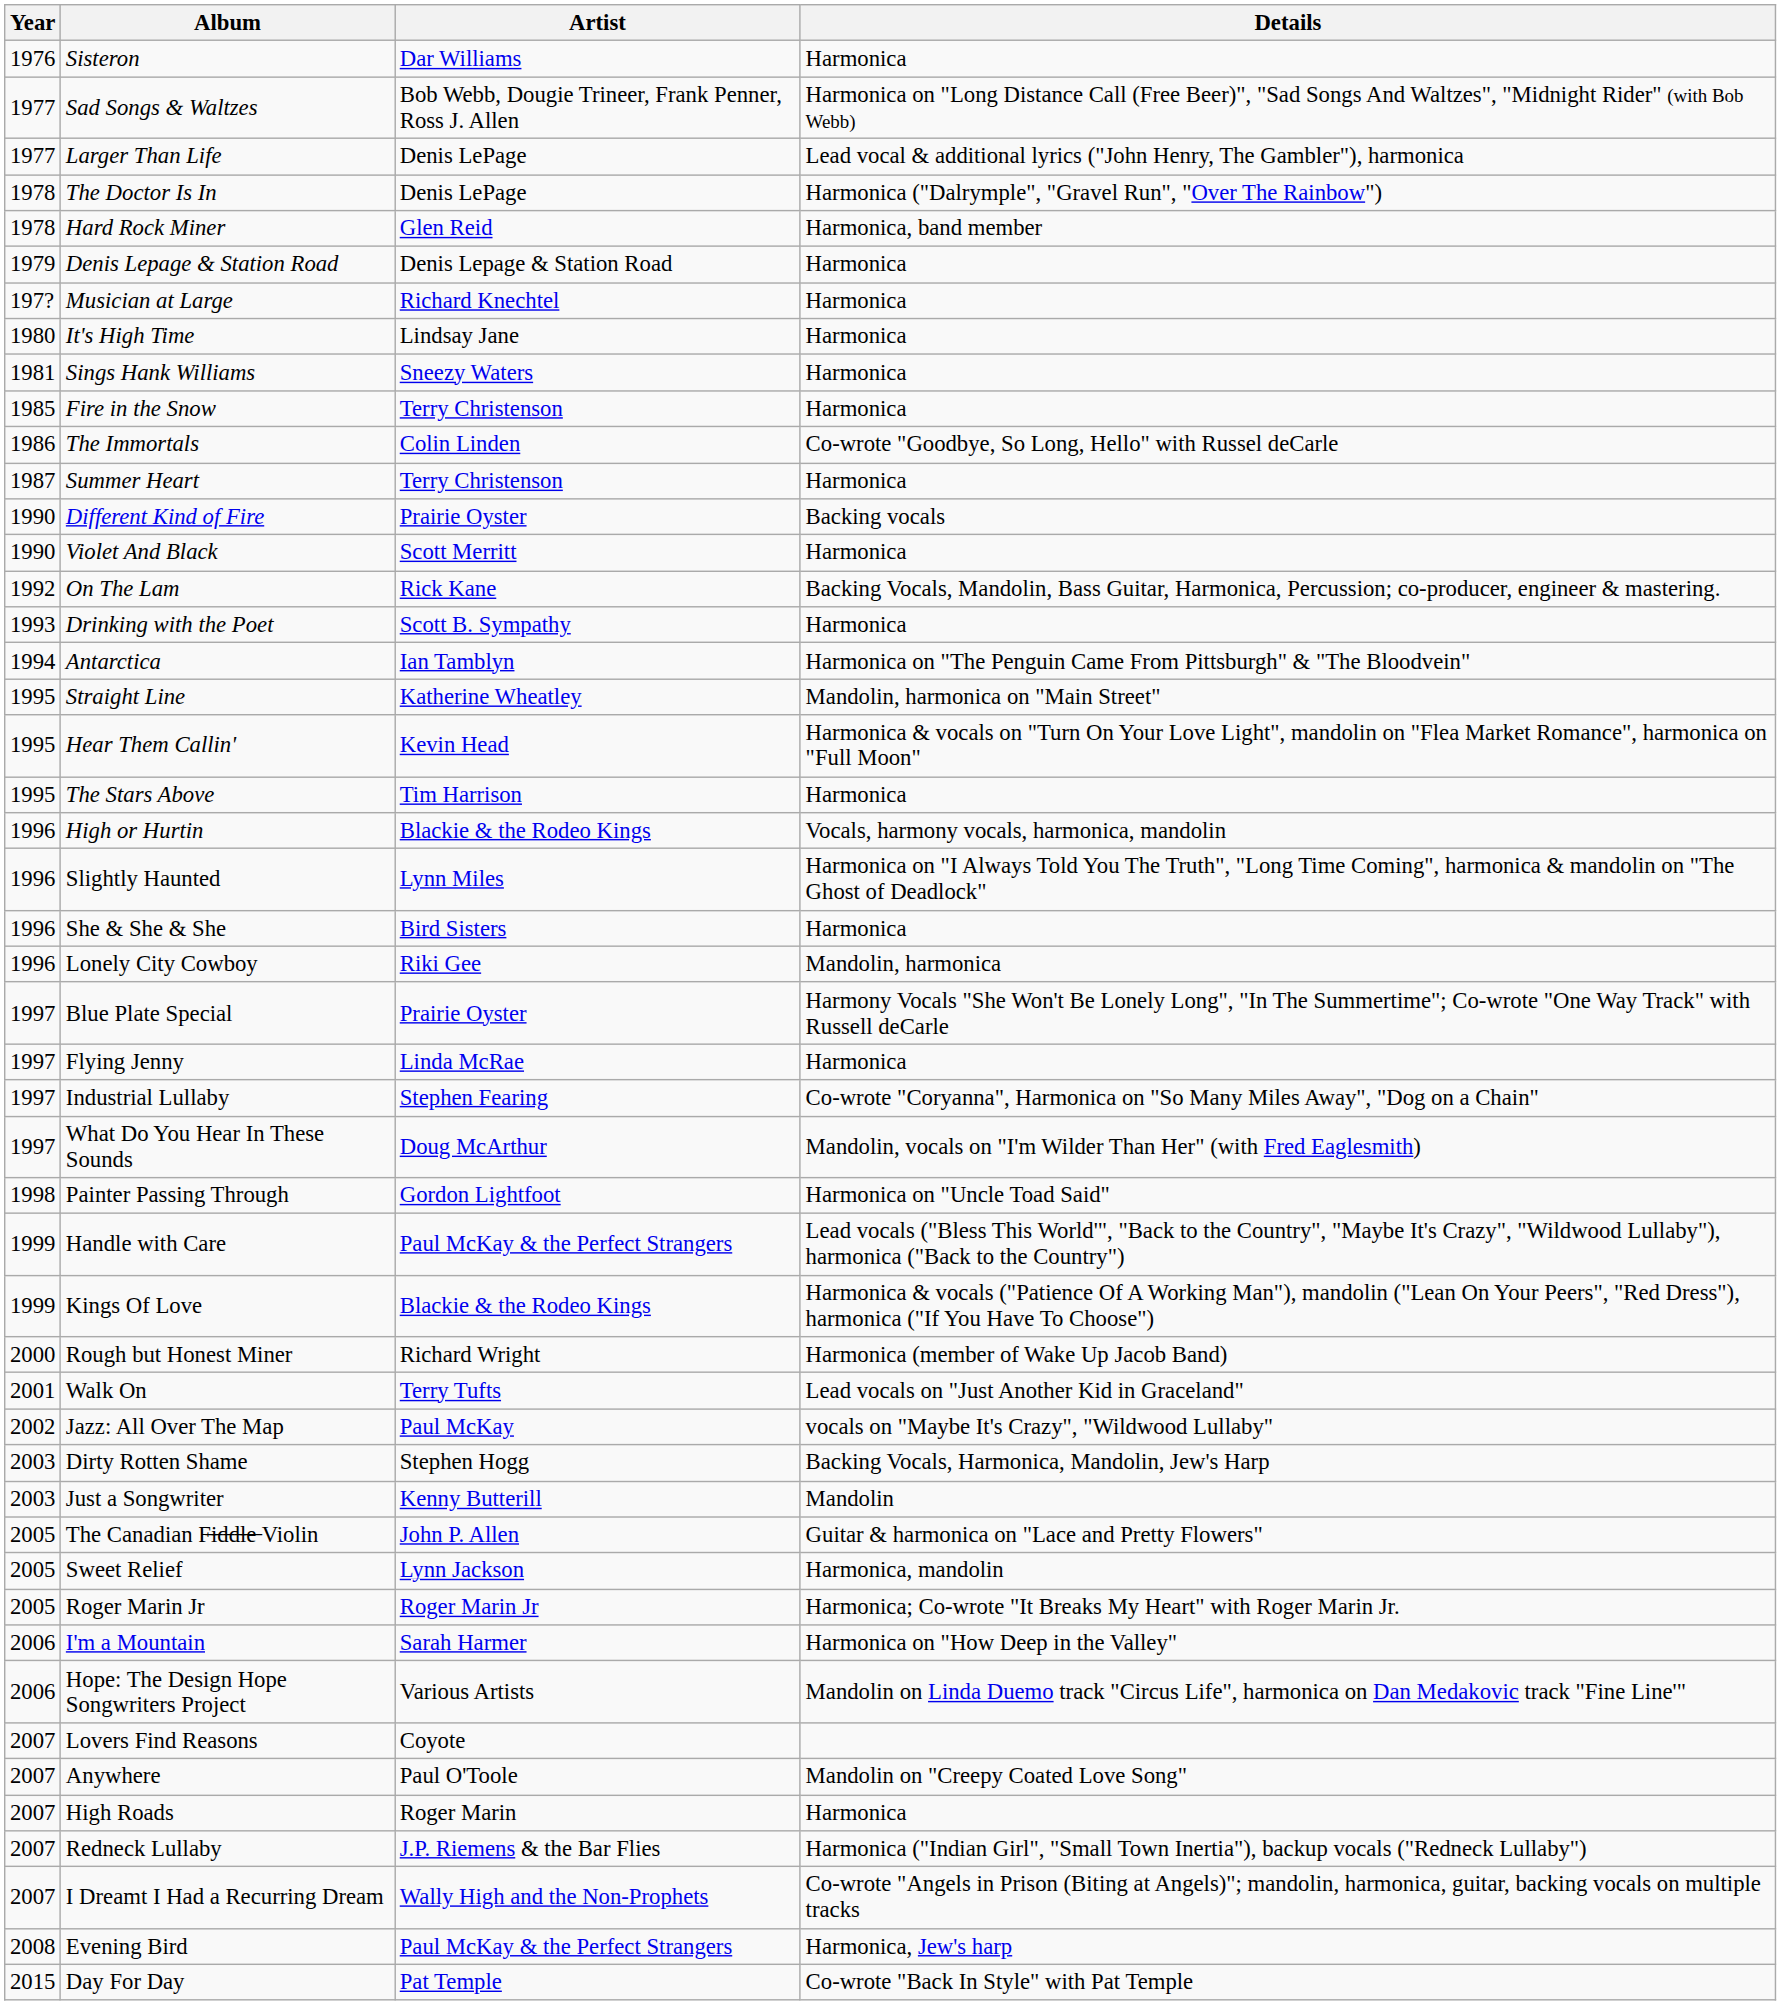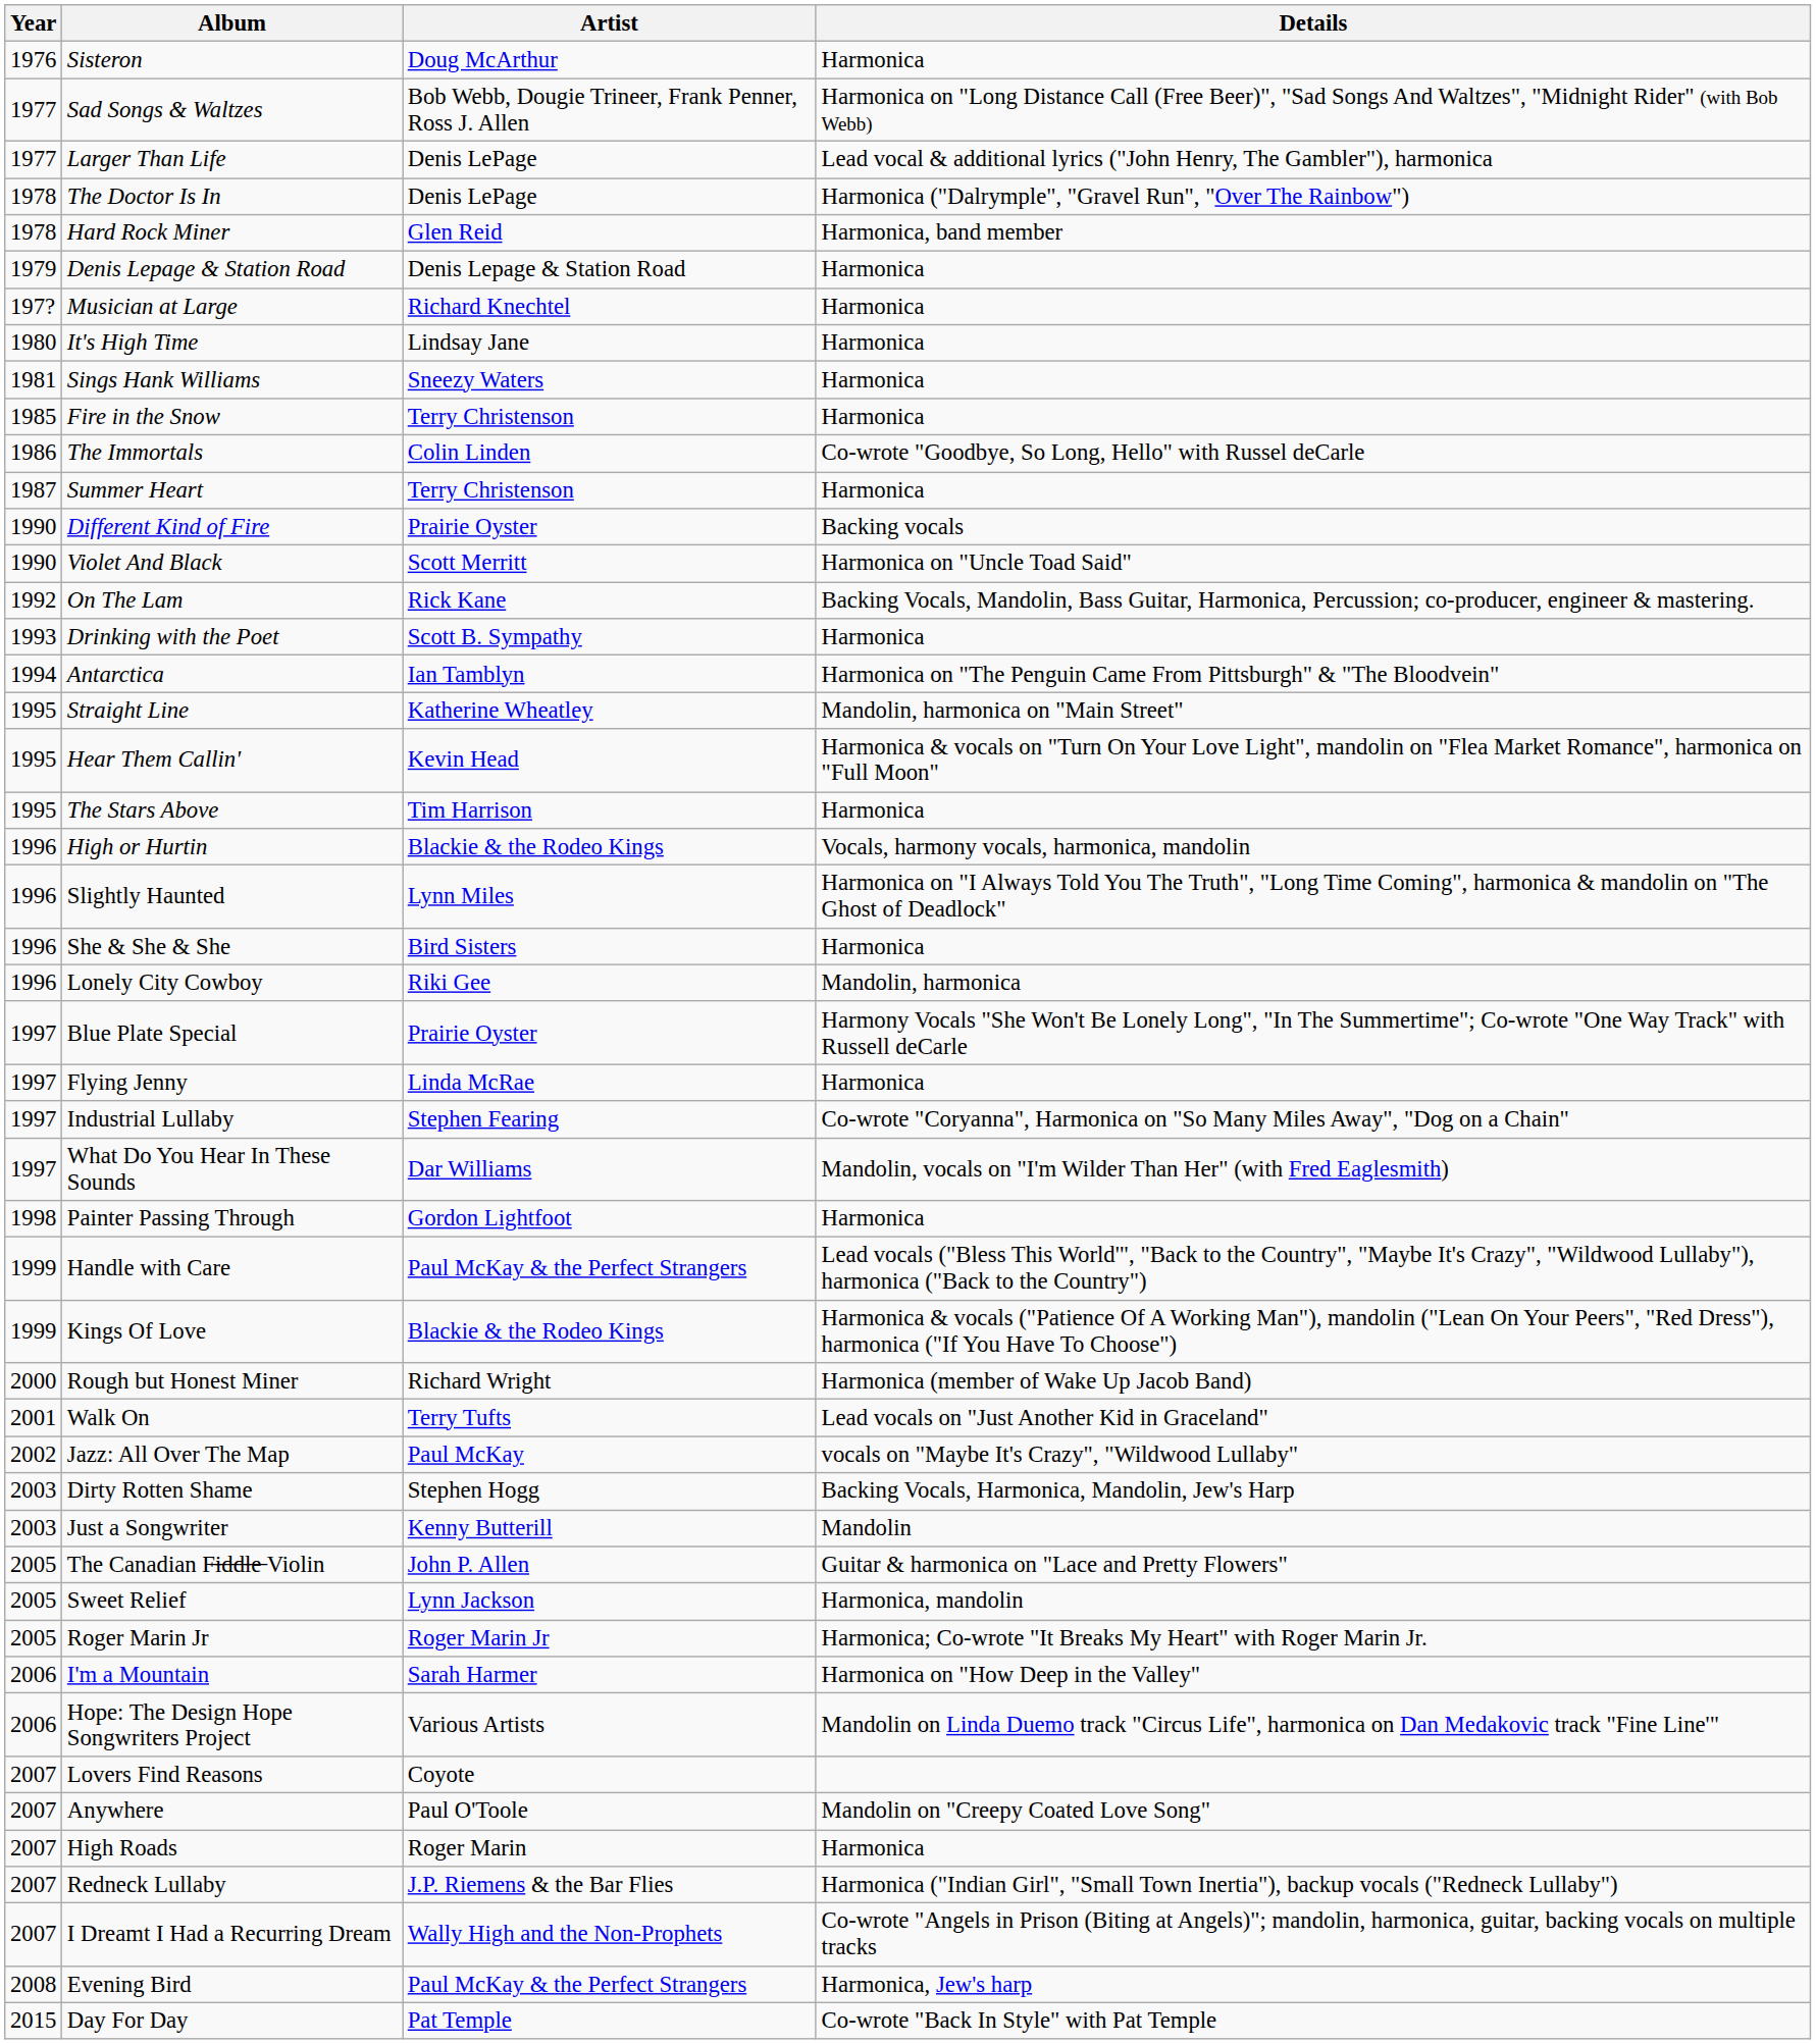Sisteron | Artist: Dar Williams -> Doug McArthur
Violet And Black | Details: Harmonica -> Harmonica on "Uncle Toad Said"
What Do You Hear In These Sounds | Artist: Doug McArthur -> Dar Williams
Painter Passing Through | Details: Harmonica on "Uncle Toad Said" -> Harmonica
